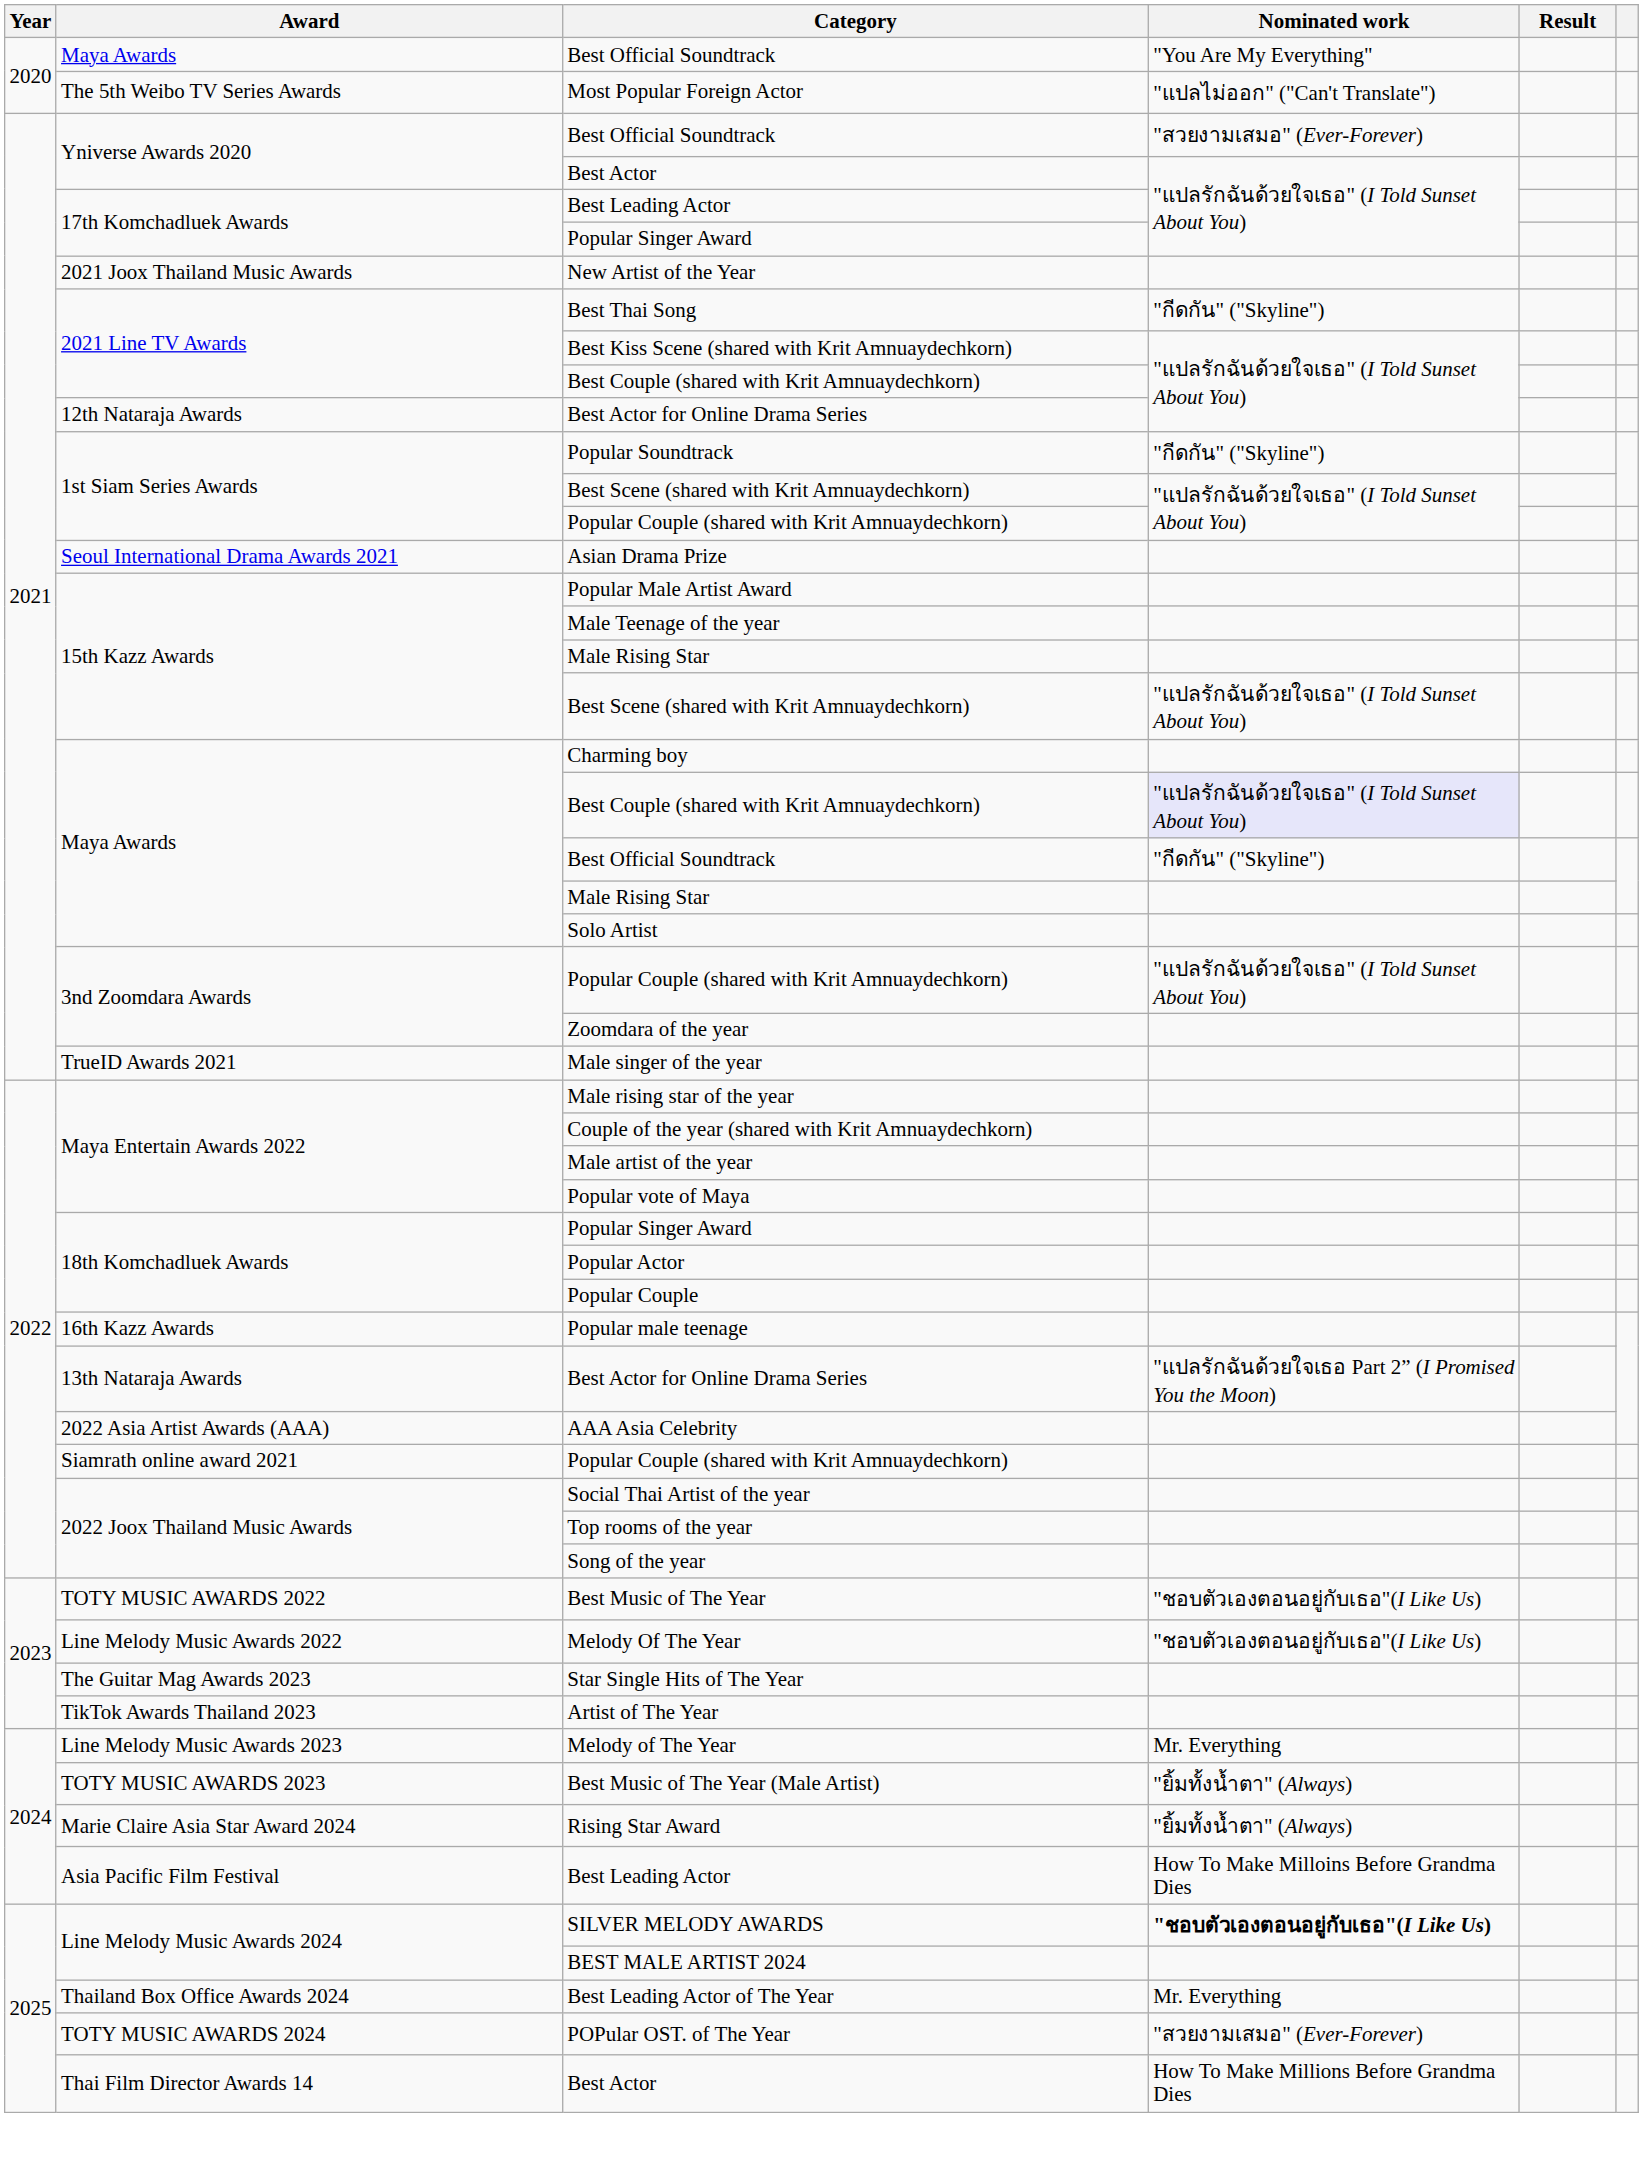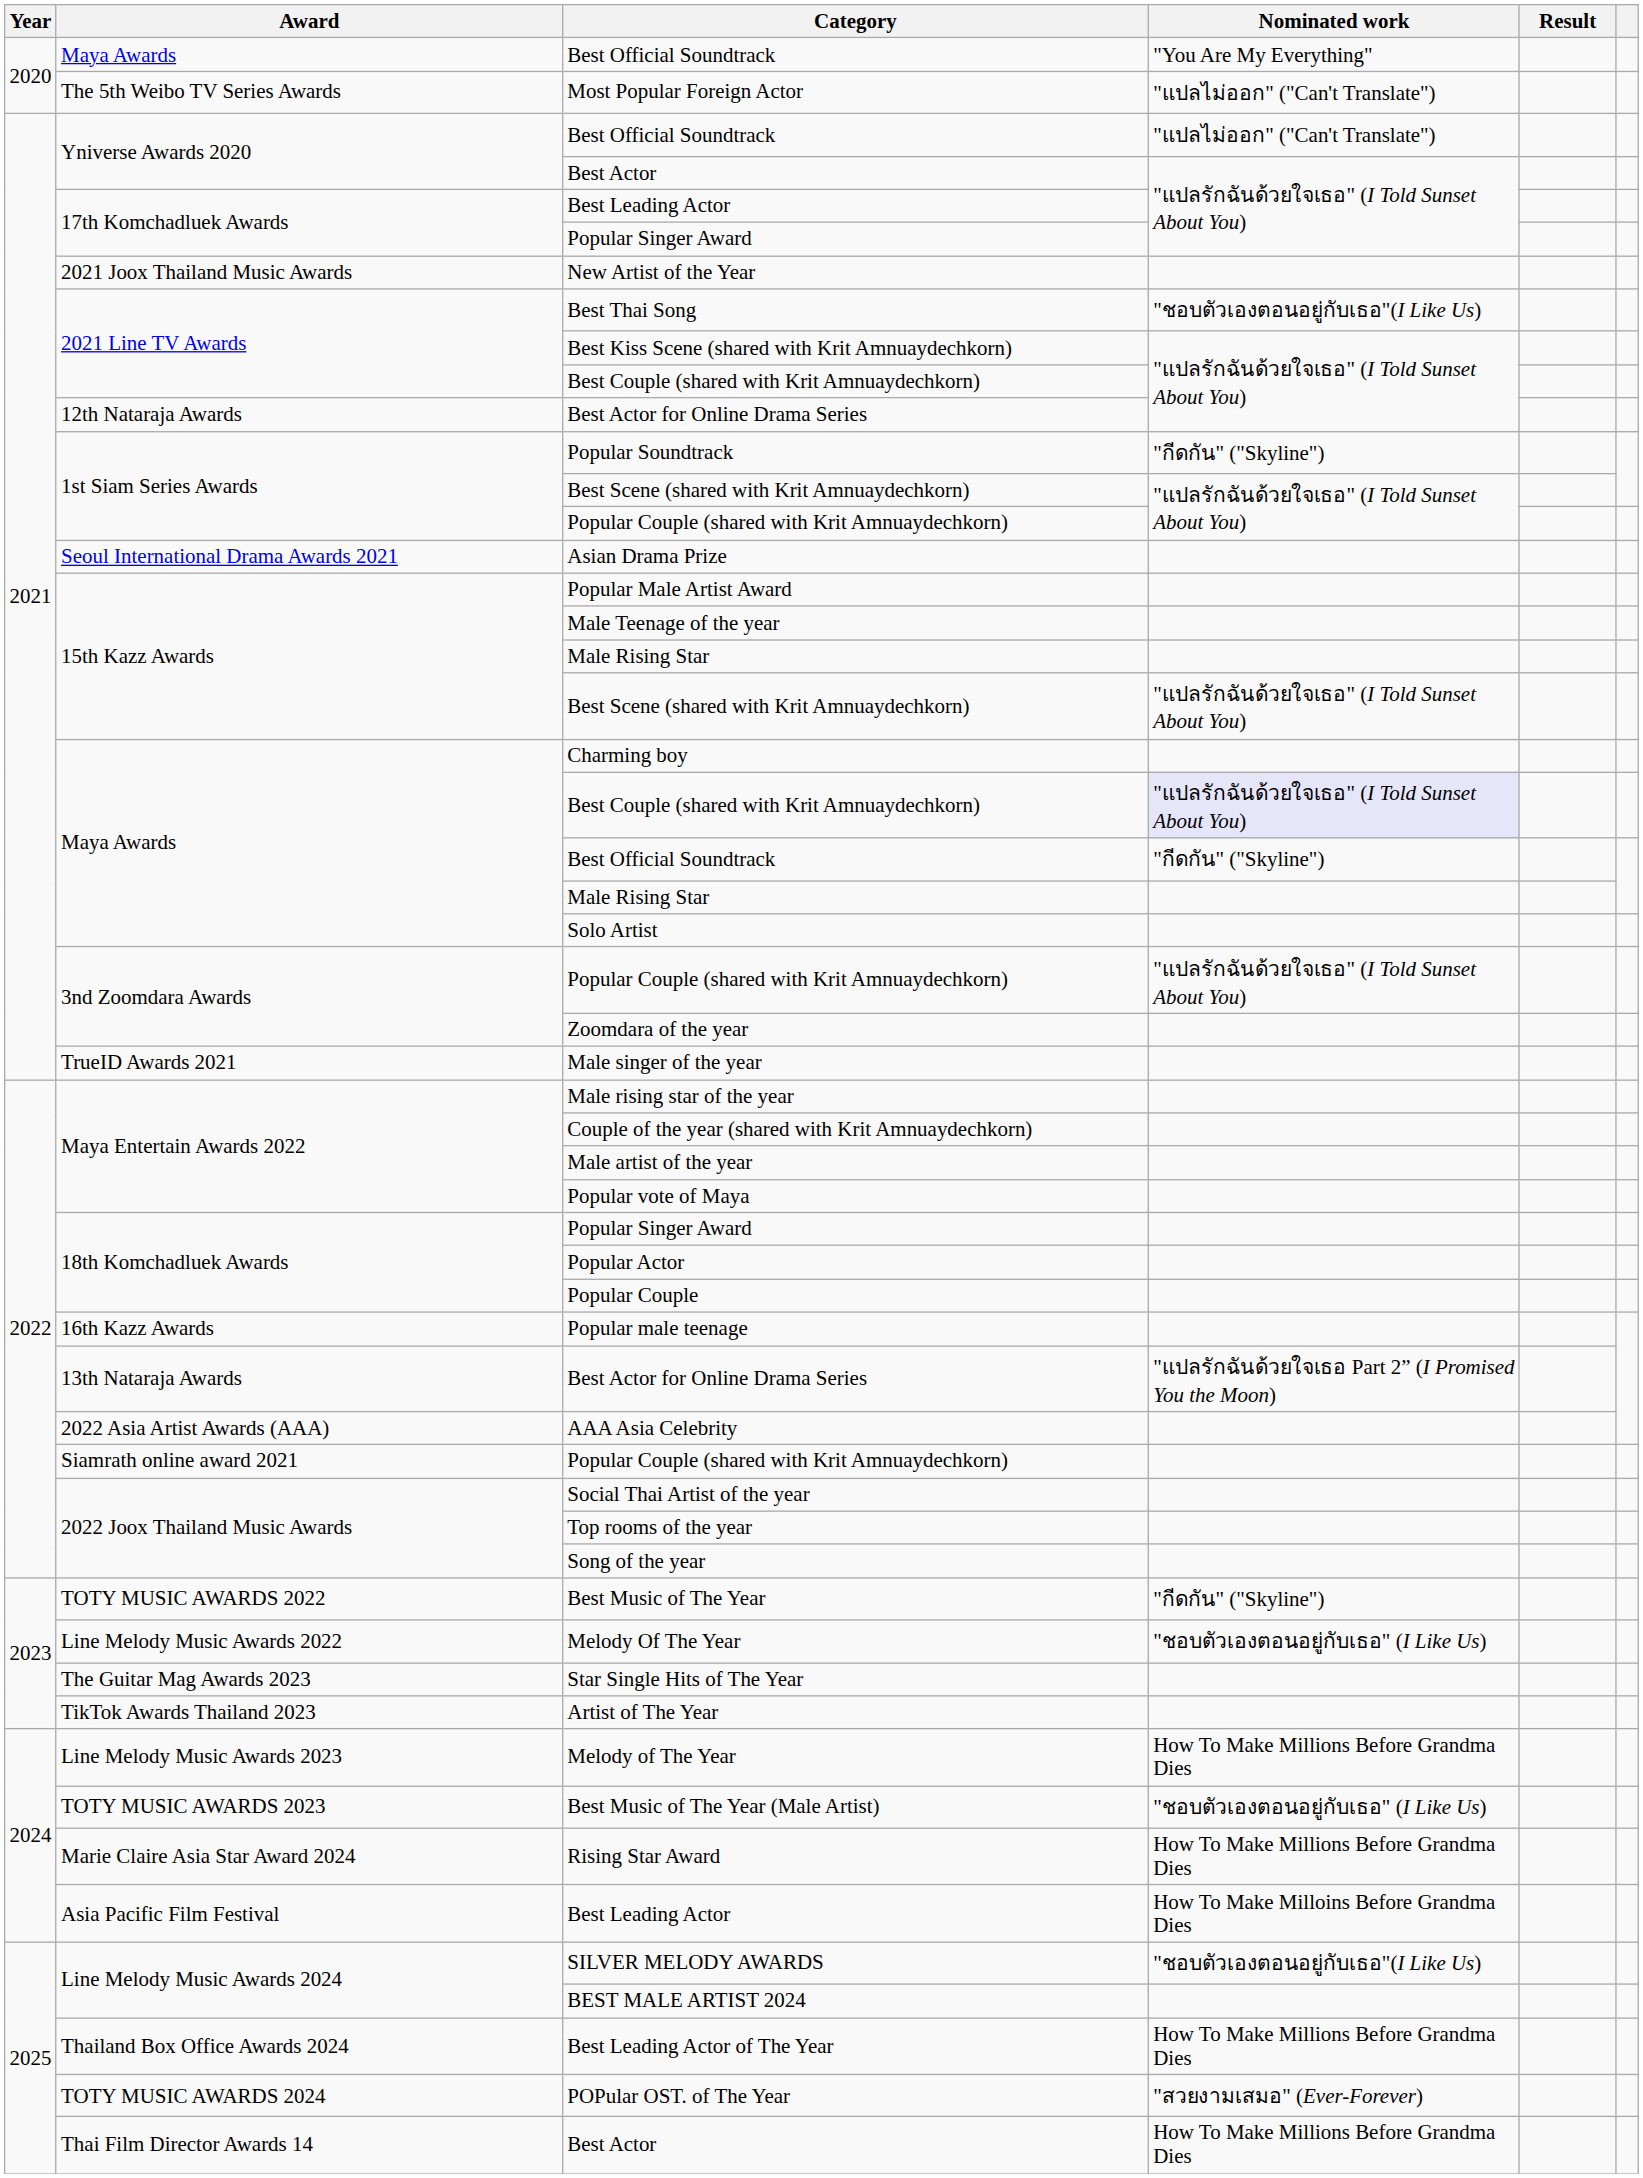Yniverse Awards 2020 / Best Official Soundtrack | Nominated work: "สวยงามเสมอ" (Ever-Forever) -> "แปลไม่ออก" ("Can't Translate")
Best Thai Song | Nominated work: "กีดกัน" ("Skyline") -> "ชอบตัวเองตอนอยู่กับเธอ"(I Like Us)
Best Music of The Year | Nominated work: "ชอบตัวเองตอนอยู่กับเธอ"(I Like Us) -> "กีดกัน" ("Skyline")
Melody Of The Year | Nominated work: "ชอบตัวเองตอนอยู่กับเธอ"(I Like Us) -> "ชอบตัวเองตอนอยู่กับเธอ" (I Like Us)
Melody of The Year | Nominated work: Mr. Everything -> How To Make Millions Before Grandma Dies
Best Music of The Year (Male Artist) | Nominated work: "ยิ้มทั้งน้ำตา" (Always) -> "ชอบตัวเองตอนอยู่กับเธอ" (I Like Us)
Rising Star Award | Nominated work: "ยิ้มทั้งน้ำตา" (Always) -> How To Make Millions Before Grandma Dies
SILVER MELODY AWARDS | Nominated work: bold -> normal
Best Leading Actor of The Year | Nominated work: Mr. Everything -> How To Make Millions Before Grandma Dies
